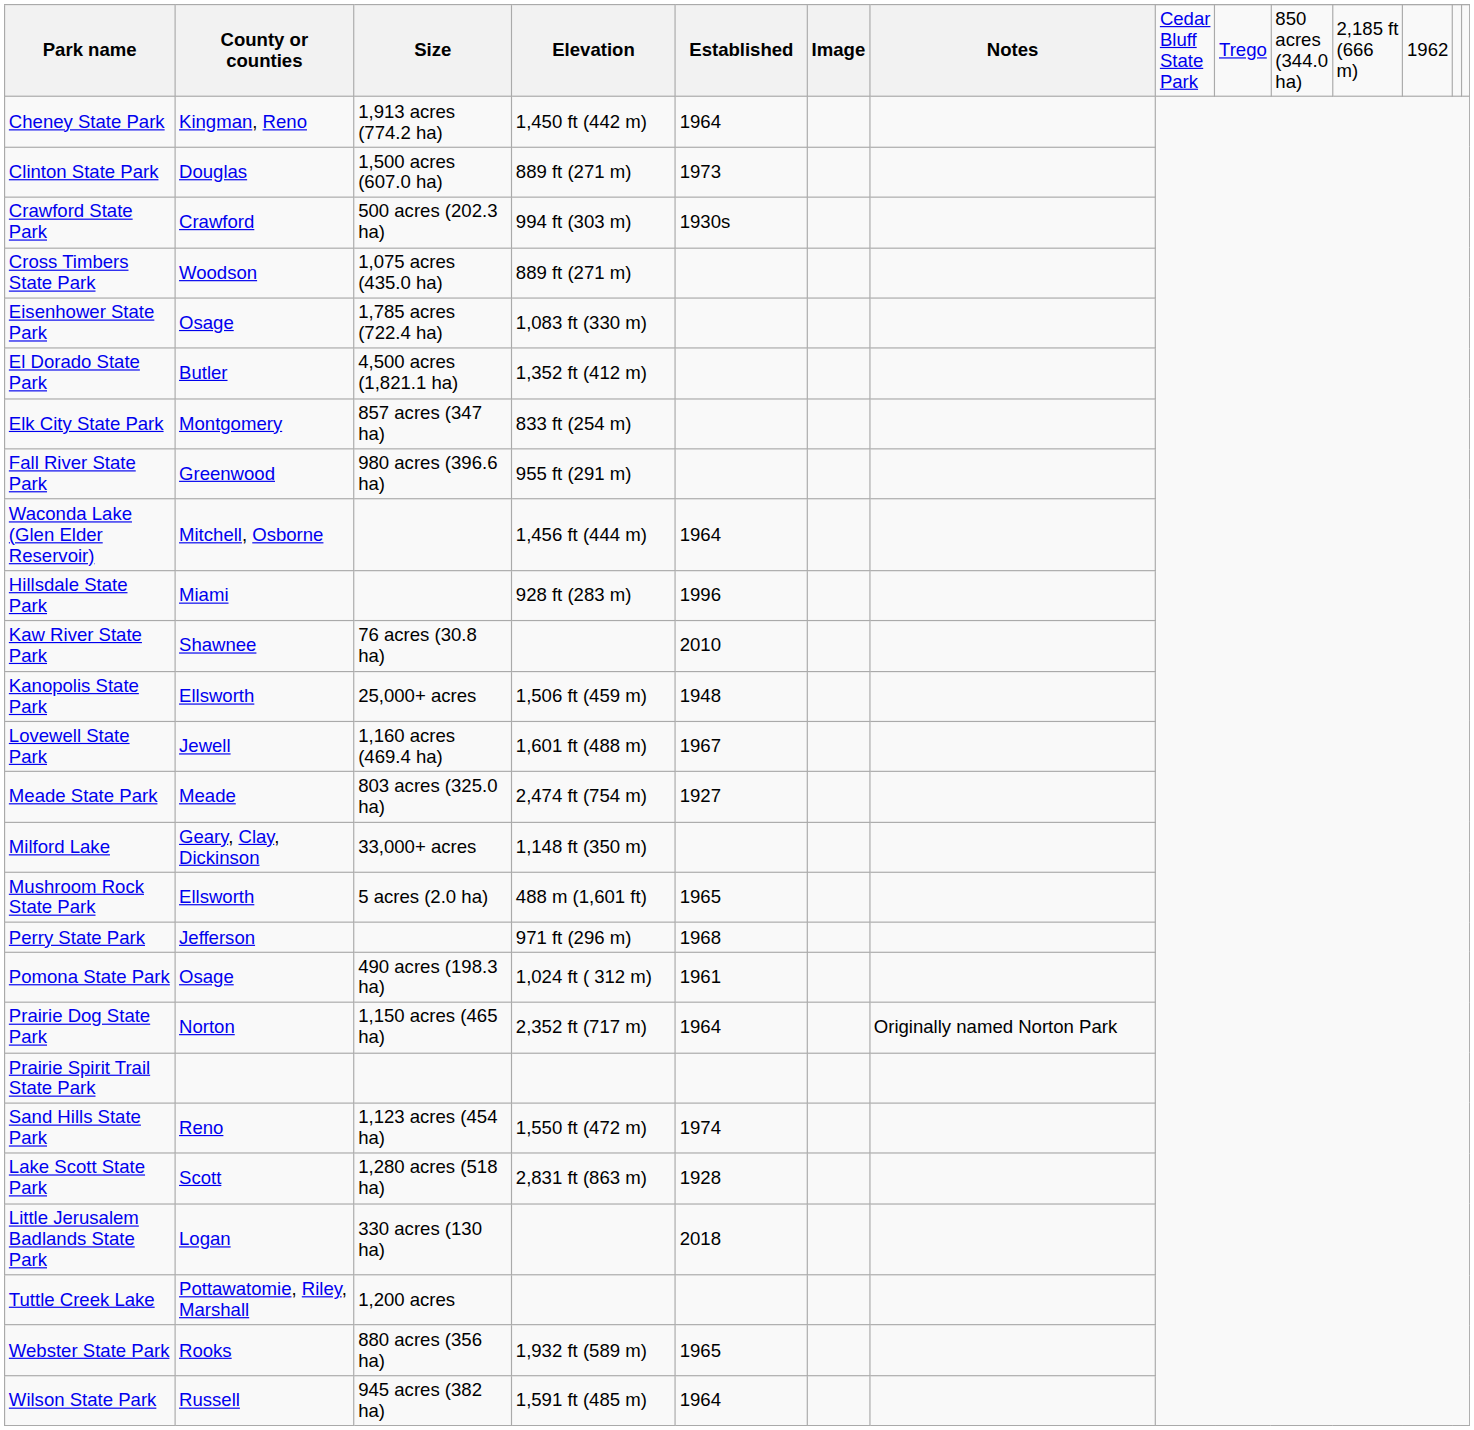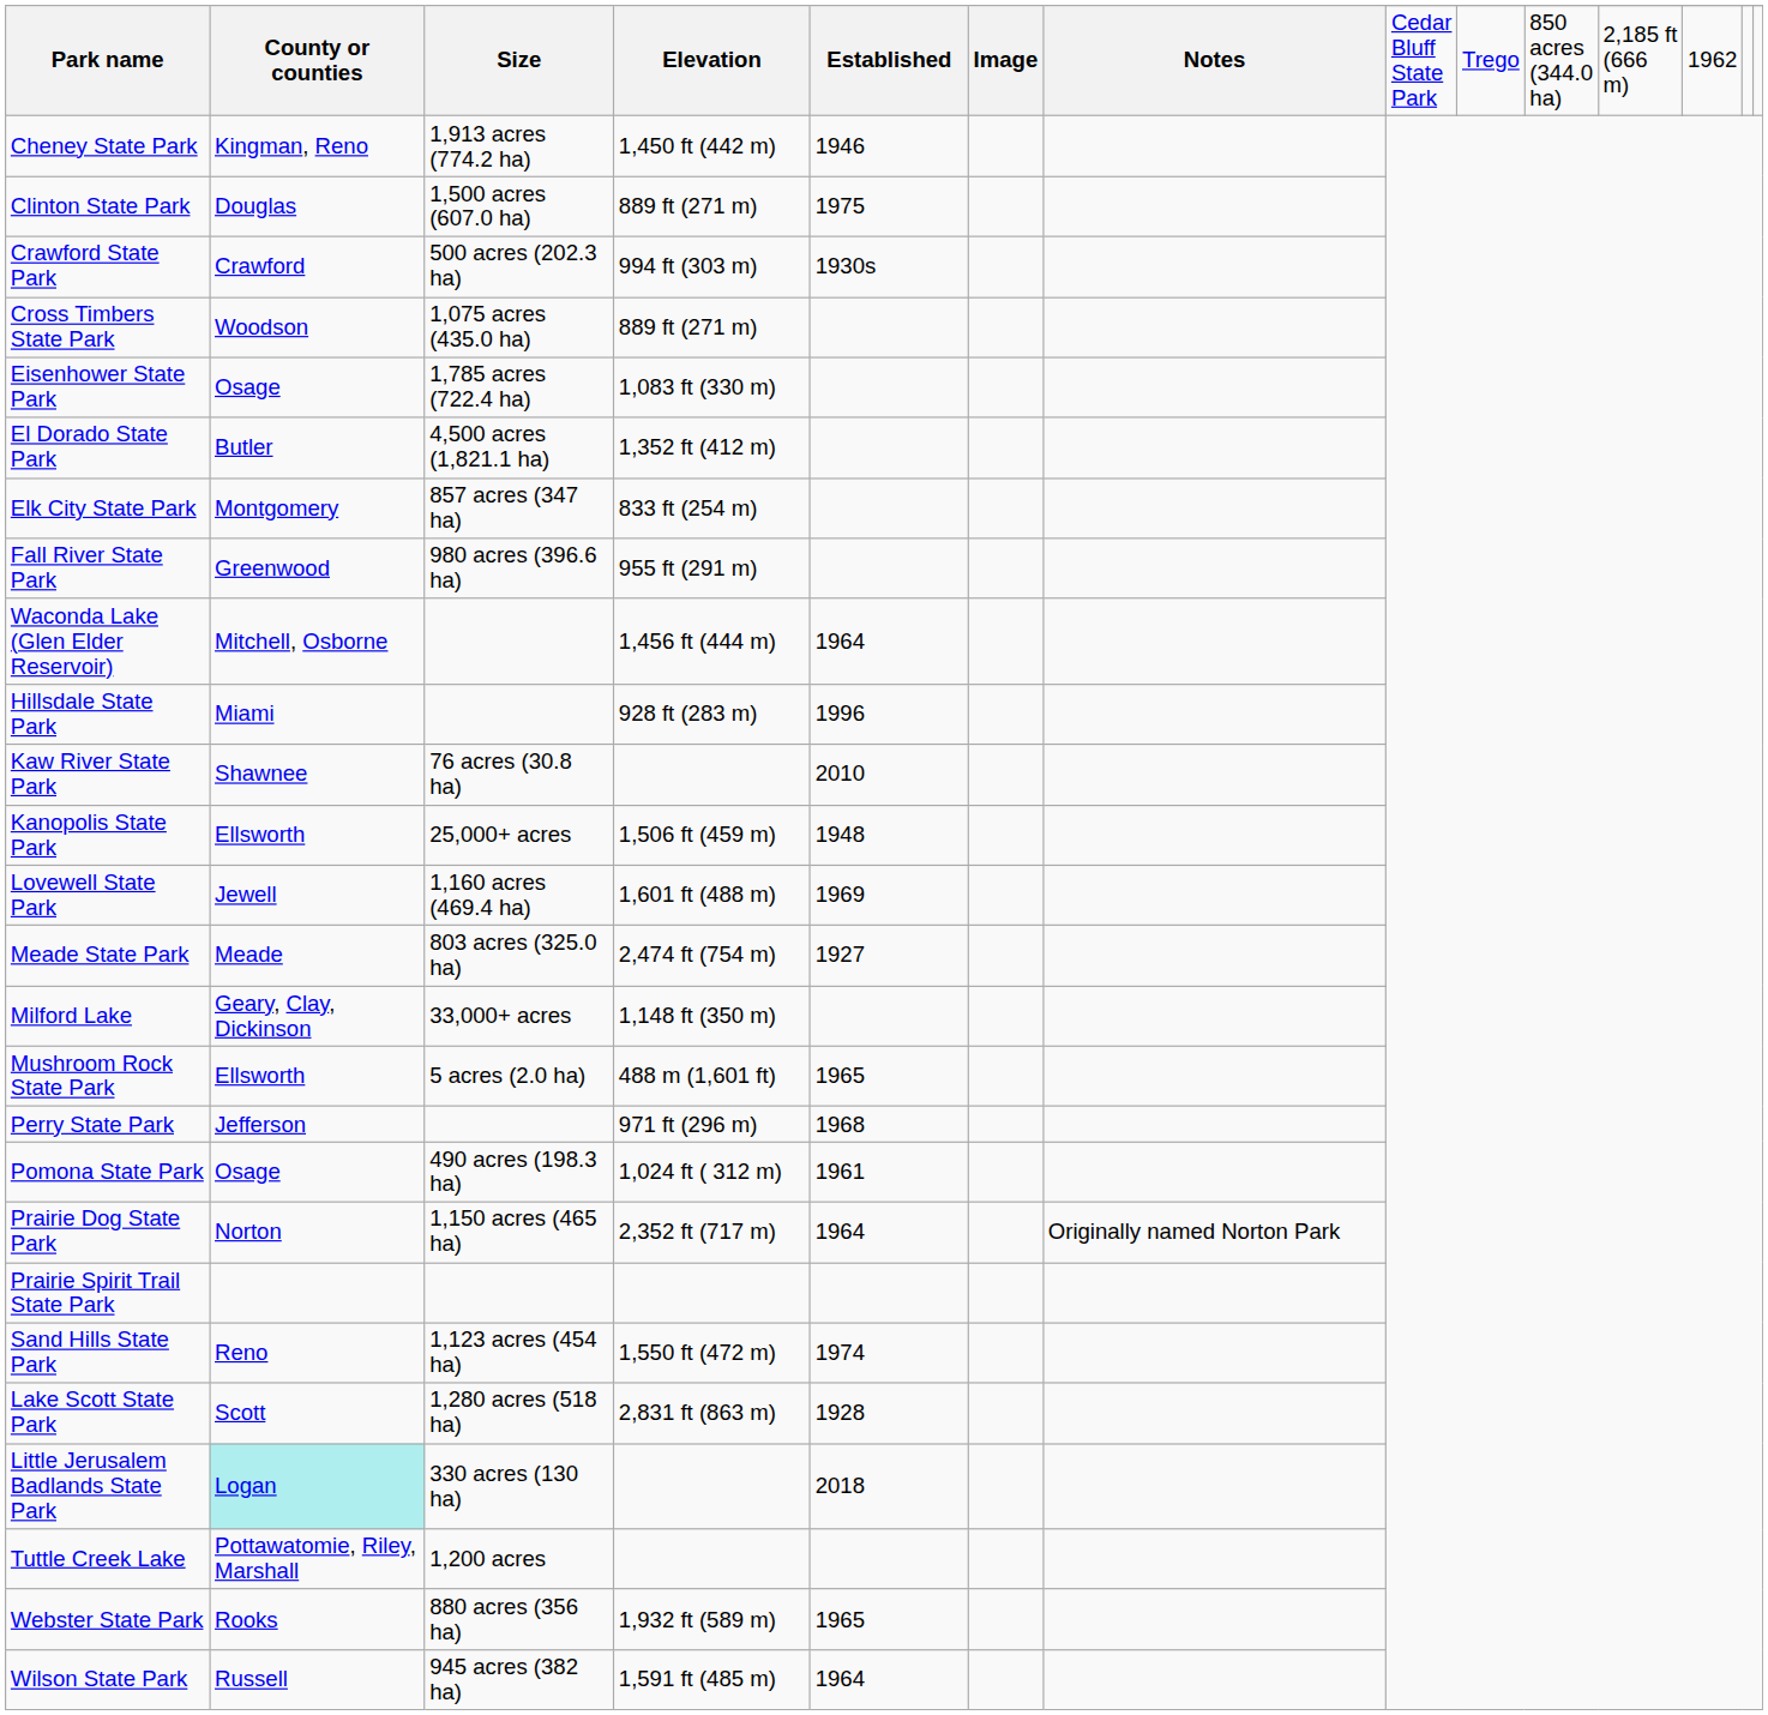Cheney State Park | Established: 1964 -> 1946
Clinton State Park | Established: 1973 -> 1975
Lovewell State Park | Established: 1967 -> 1969
Little Jerusalem Badlands State Park | County or counties: no background -> paleturquoise background
